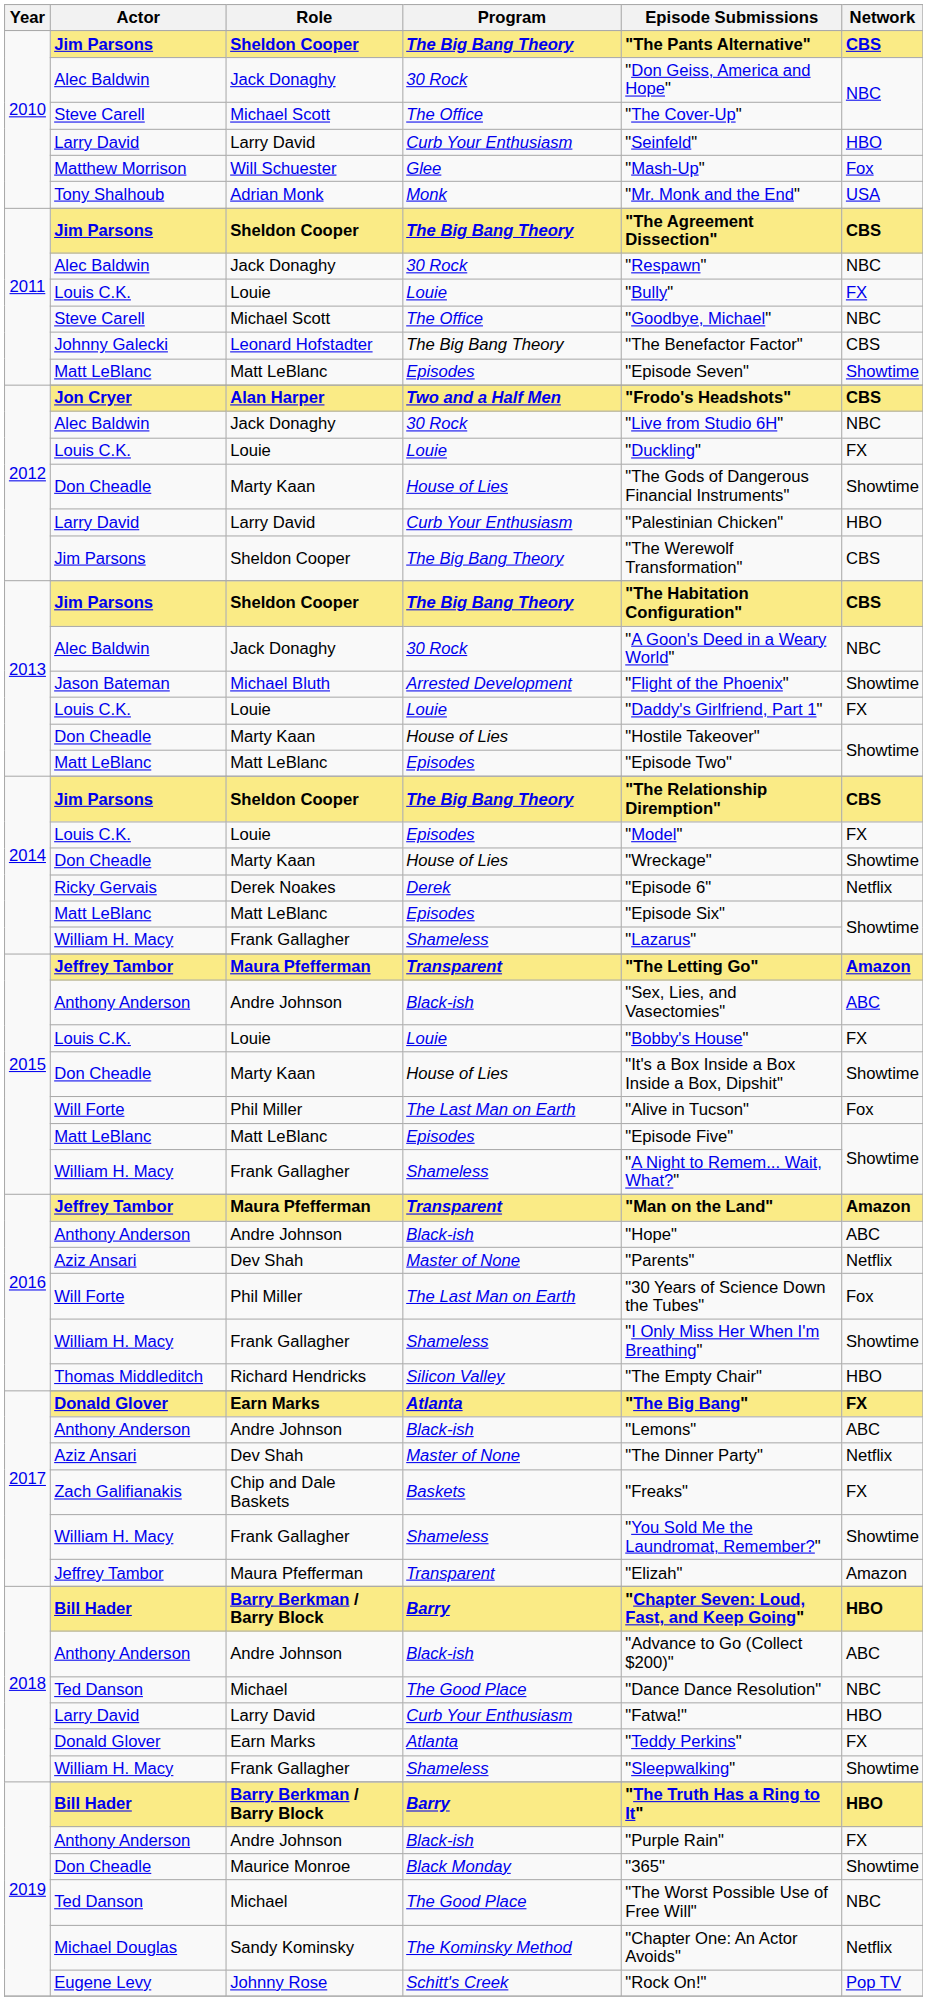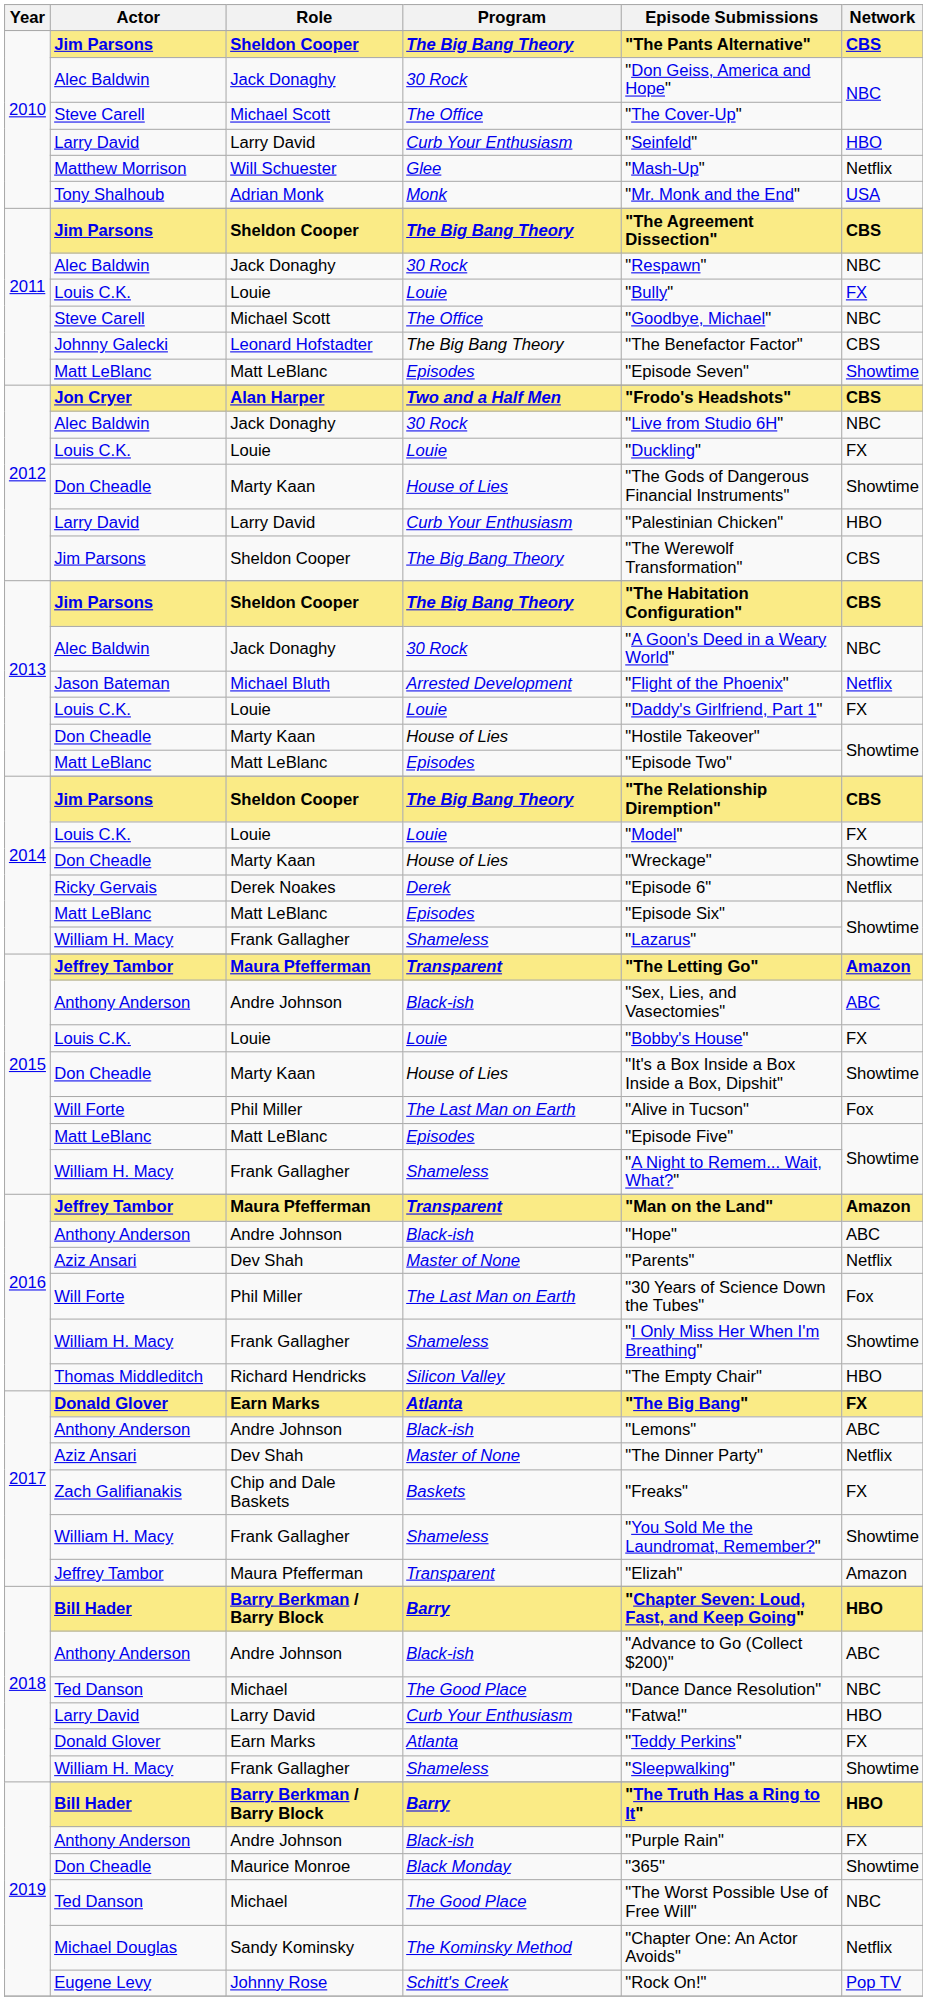Will Schuester | Network: Fox -> Netflix
Michael Bluth | Network: Showtime -> Netflix
2014 / Louie | Program: Episodes -> Louie
